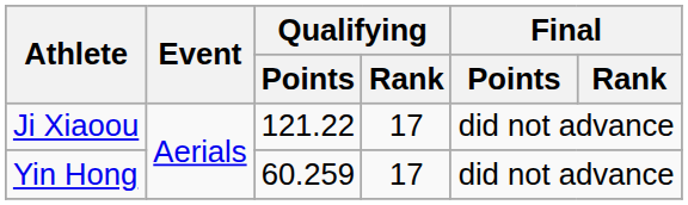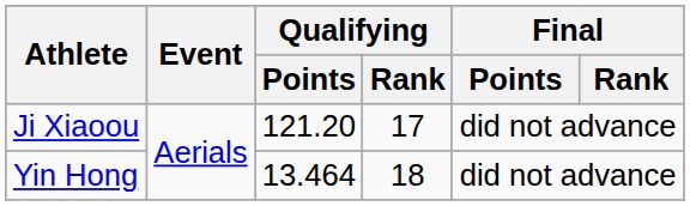Ji Xiaoou | Qualifying / Points: 121.22 -> 121.20
Yin Hong | Qualifying / Points: 60.259 -> 13.464
Yin Hong | Qualifying / Rank: 17 -> 18
